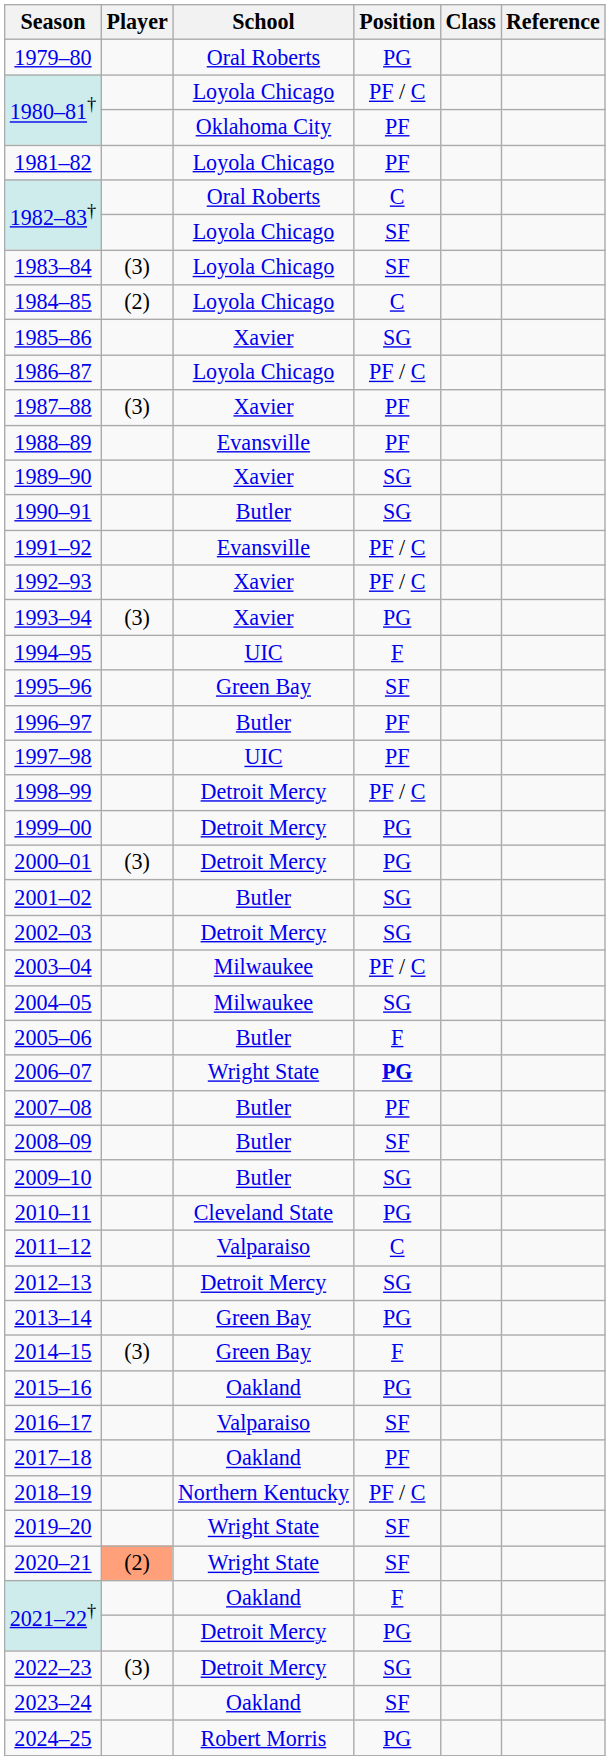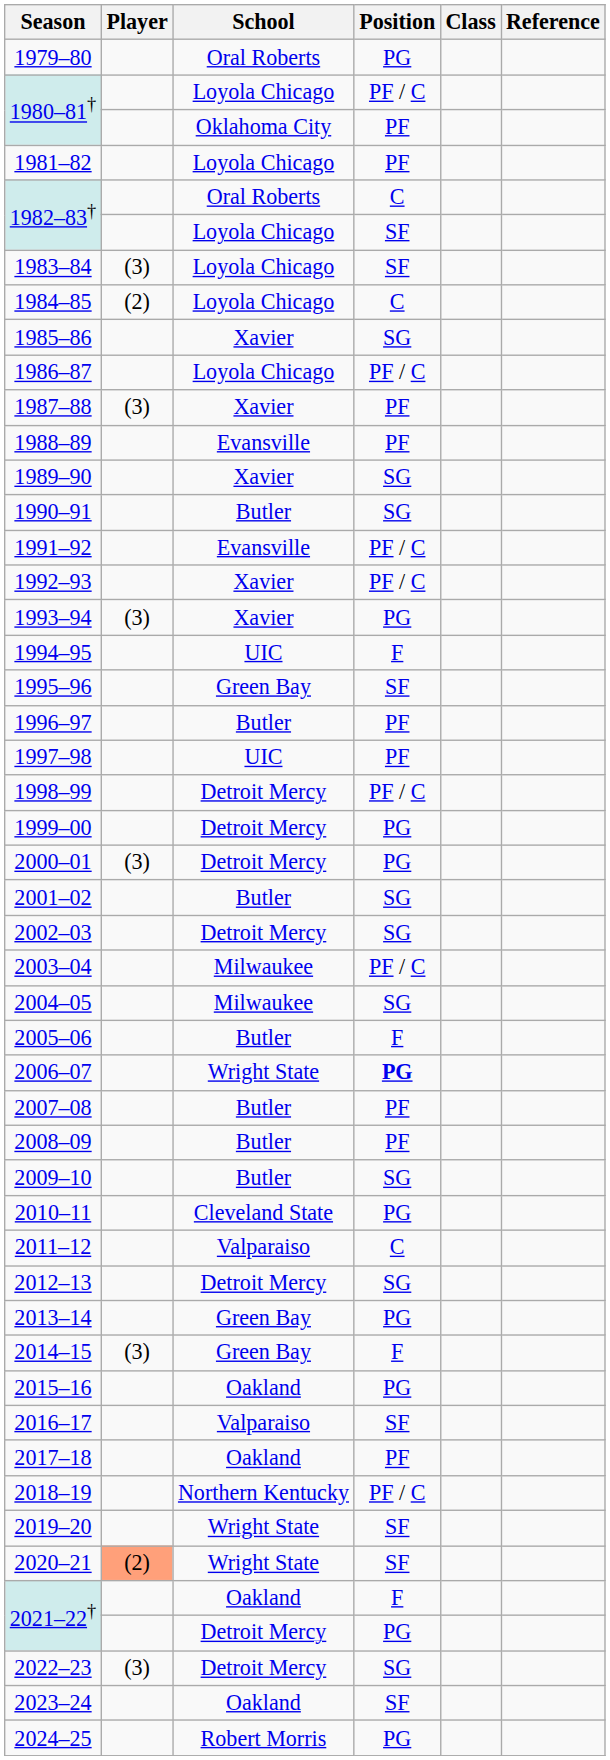2008–09 | Position: SF -> PF
